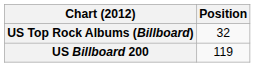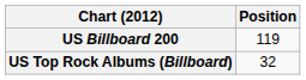rows swapped: US Billboard 200 <-> US Top Rock Albums (Billboard)
